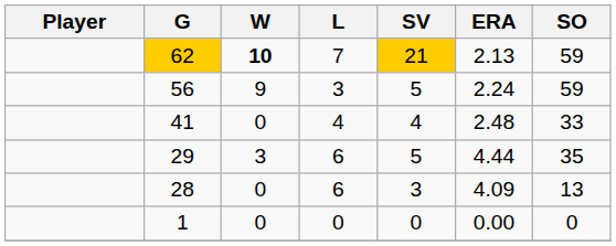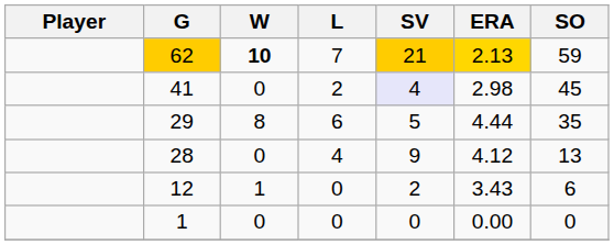62 | ERA: no background -> gold background
- row: 56 | 9 | 3 | 5 | 2.24 | 59
41 | L: 4 -> 2
41 | SV: no background -> lavender background
41 | ERA: 2.48 -> 2.98
41 | SO: 33 -> 45
29 | W: 3 -> 8
28 | L: 6 -> 4
28 | SV: 3 -> 9
28 | ERA: 4.09 -> 4.12
+ row: 12 | 1 | 0 | 2 | 3.43 | 6
